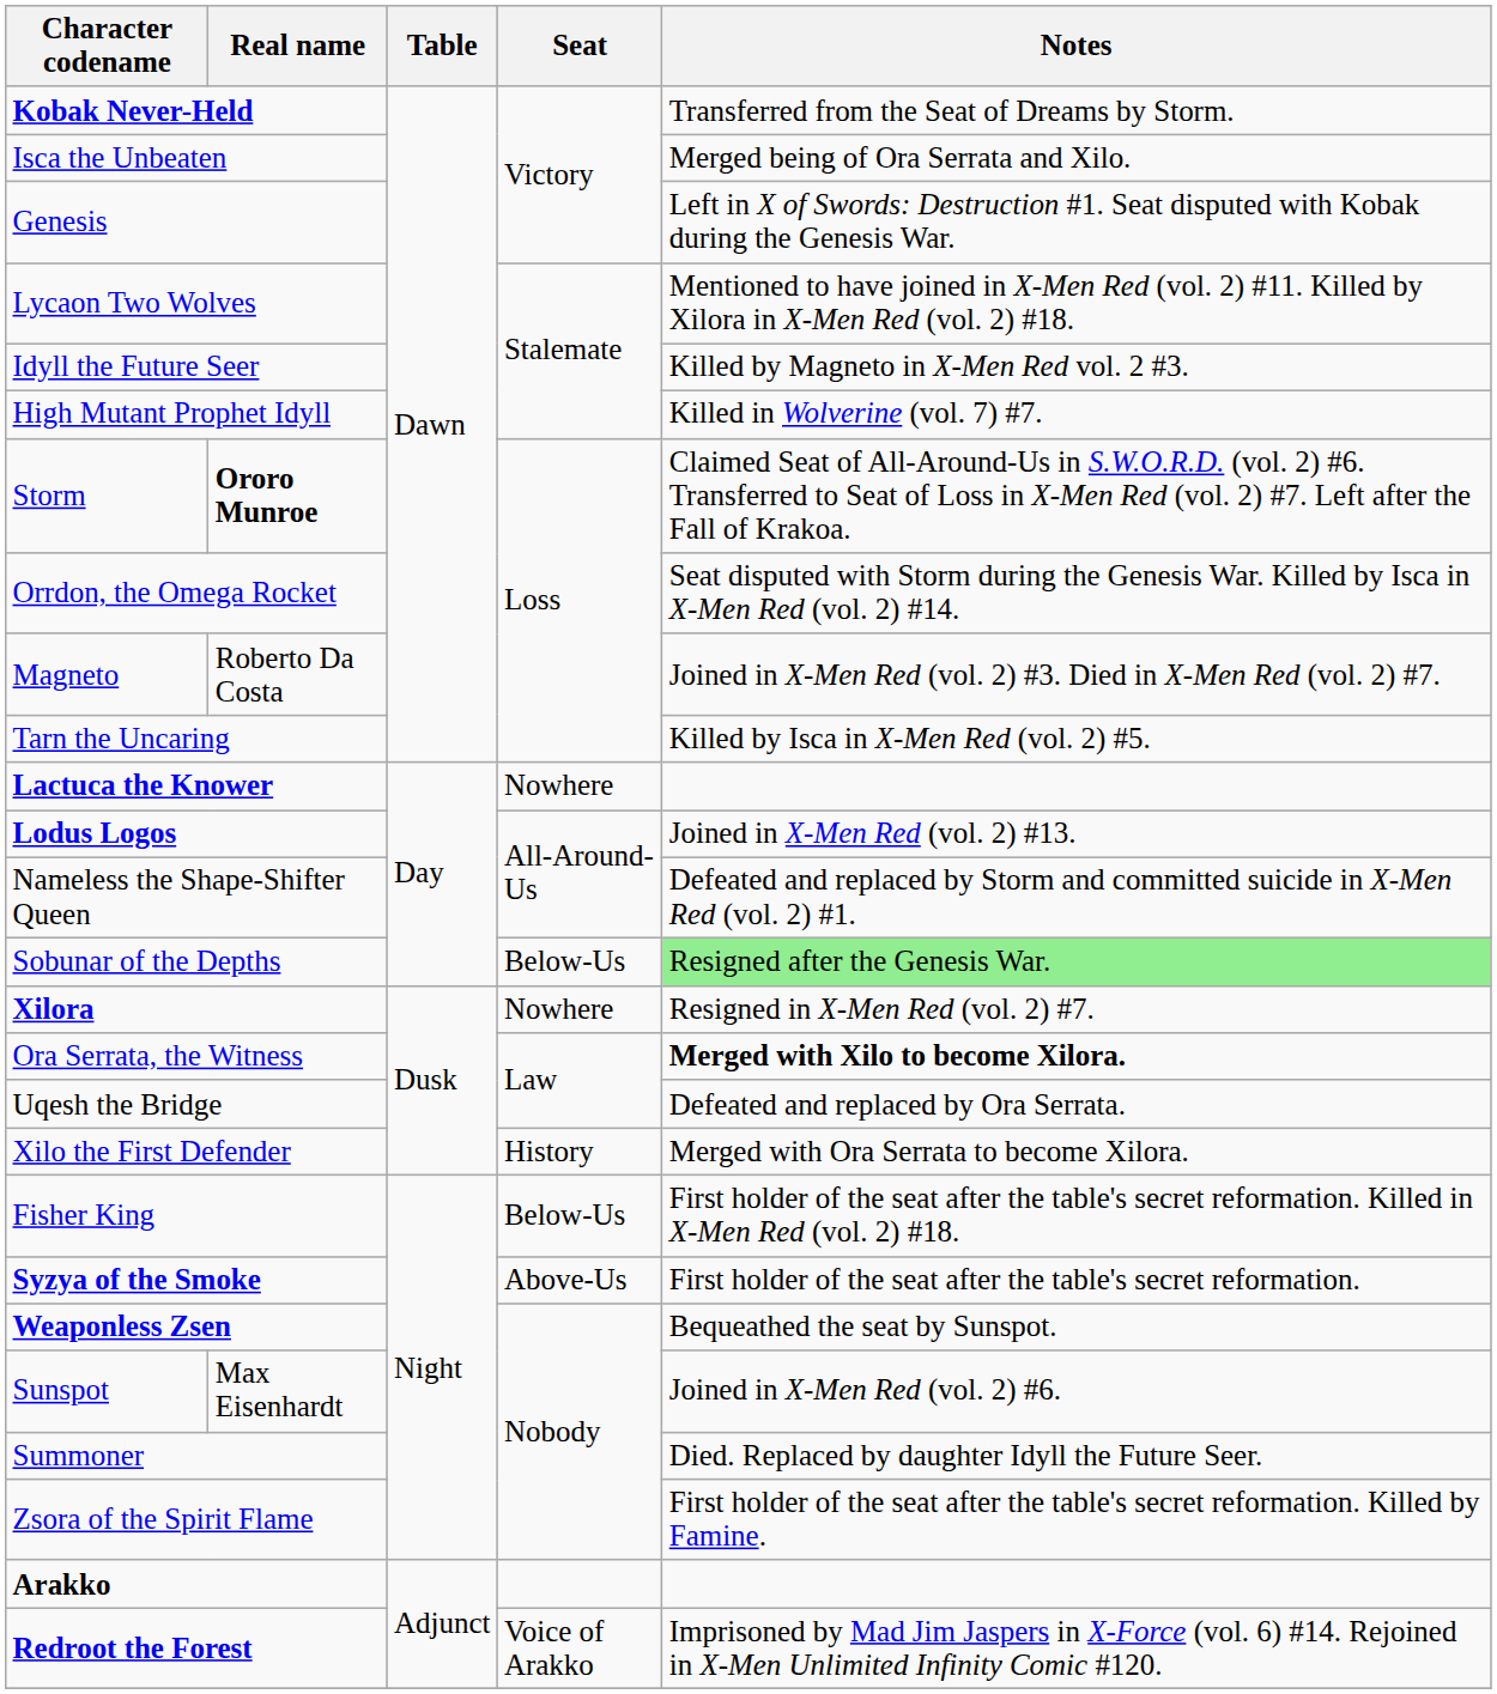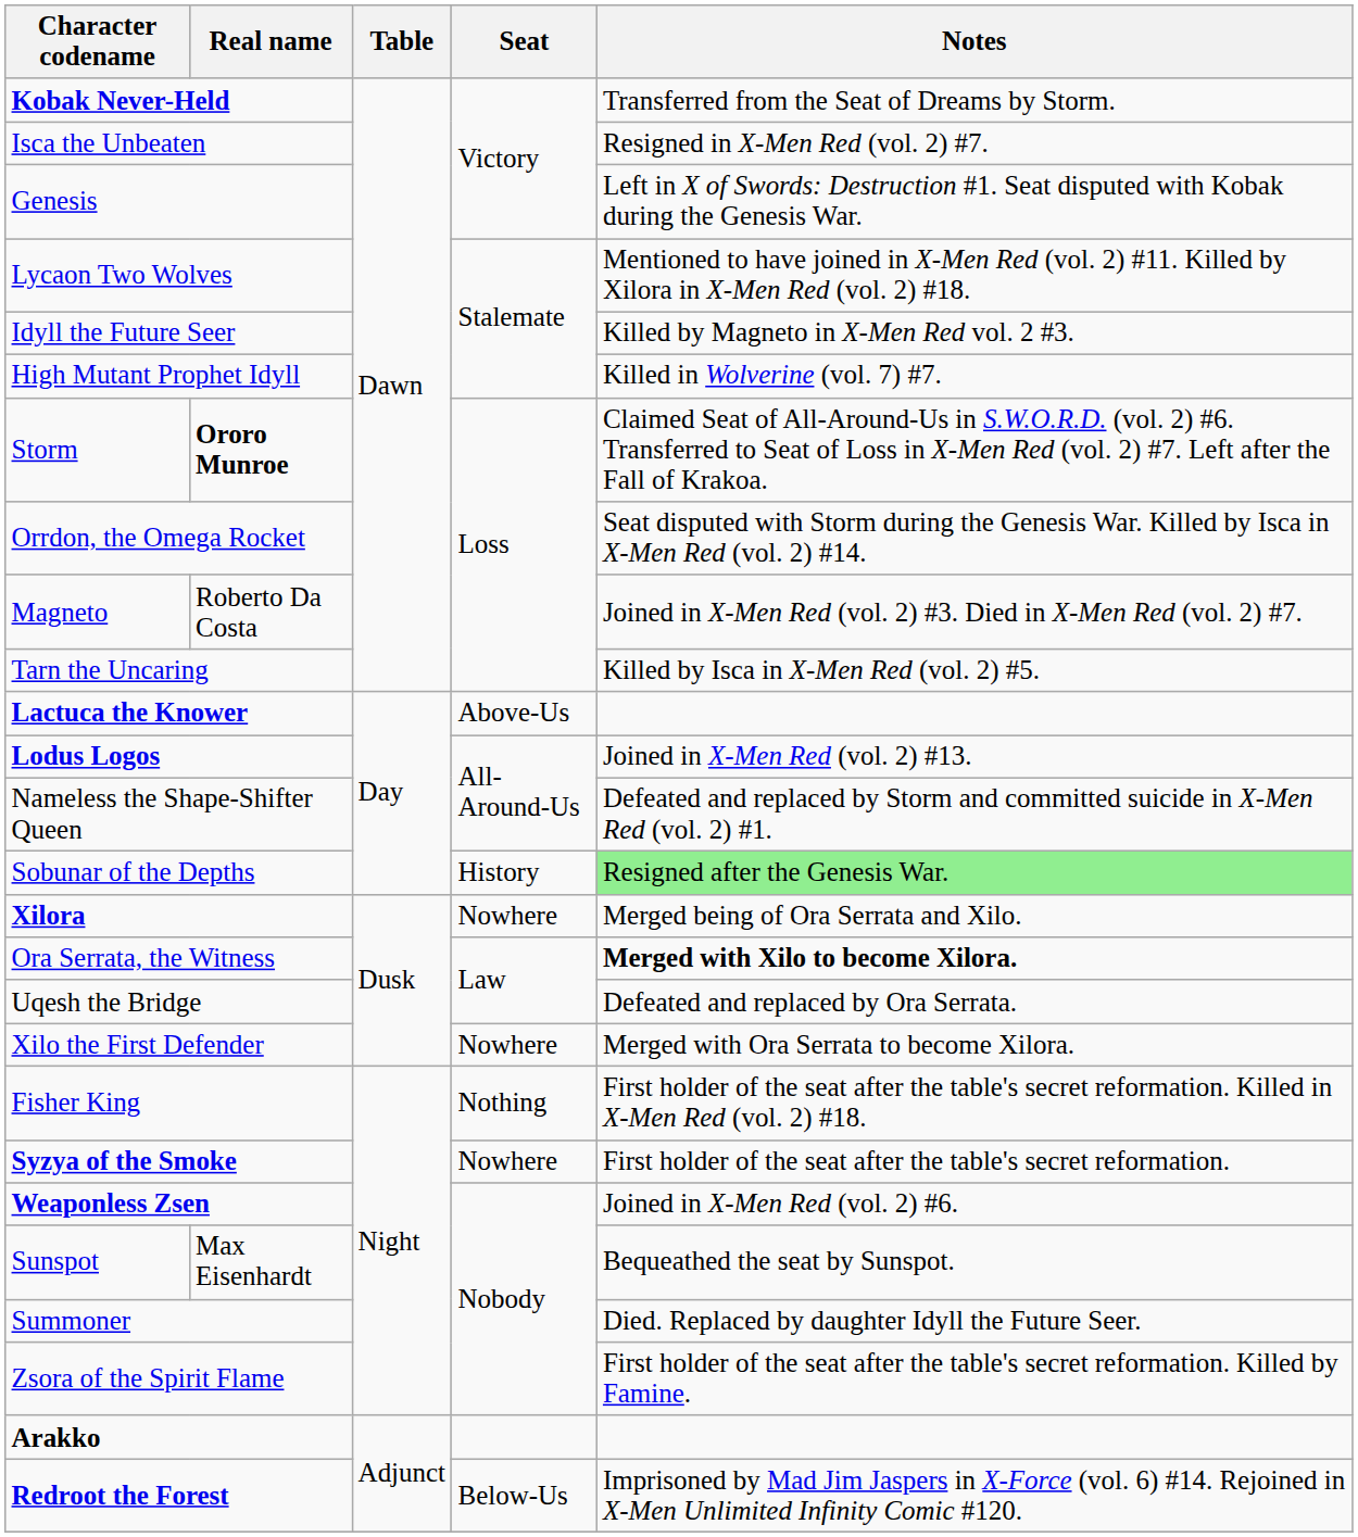Isca the Unbeaten | Notes: Merged being of Ora Serrata and Xilo. -> Resigned in X-Men Red (vol. 2) #7.
Lactuca the Knower | Seat: Nowhere -> Above-Us
Sobunar of the Depths | Seat: Below-Us -> History
Xilora | Notes: Resigned in X-Men Red (vol. 2) #7. -> Merged being of Ora Serrata and Xilo.
Xilo the First Defender | Seat: History -> Nowhere
Fisher King | Seat: Below-Us -> Nothing
Syzya of the Smoke | Seat: Above-Us -> Nowhere
Weaponless Zsen | Notes: Bequeathed the seat by Sunspot. -> Joined in X-Men Red (vol. 2) #6.
Sunspot | Notes: Joined in X-Men Red (vol. 2) #6. -> Bequeathed the seat by Sunspot.
Redroot the Forest | Seat: Voice of Arakko -> Below-Us
